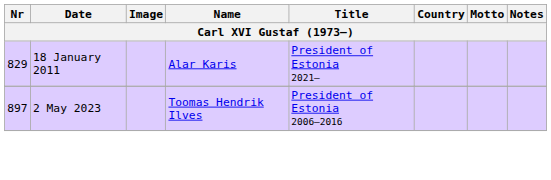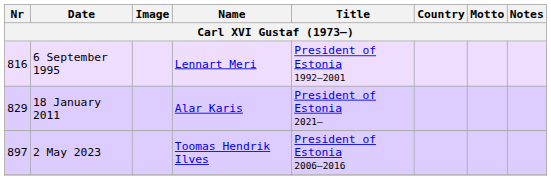+ row: 816 | 6 September 1995 | Lennart Meri | President of Estonia 1992–2001
